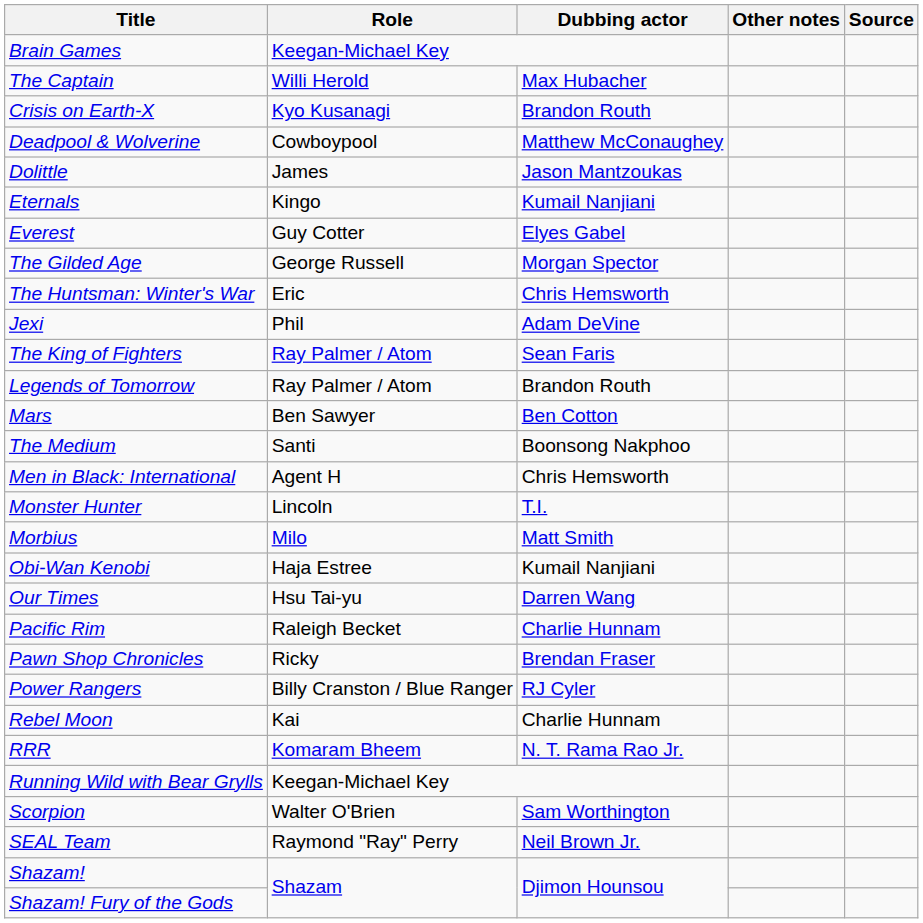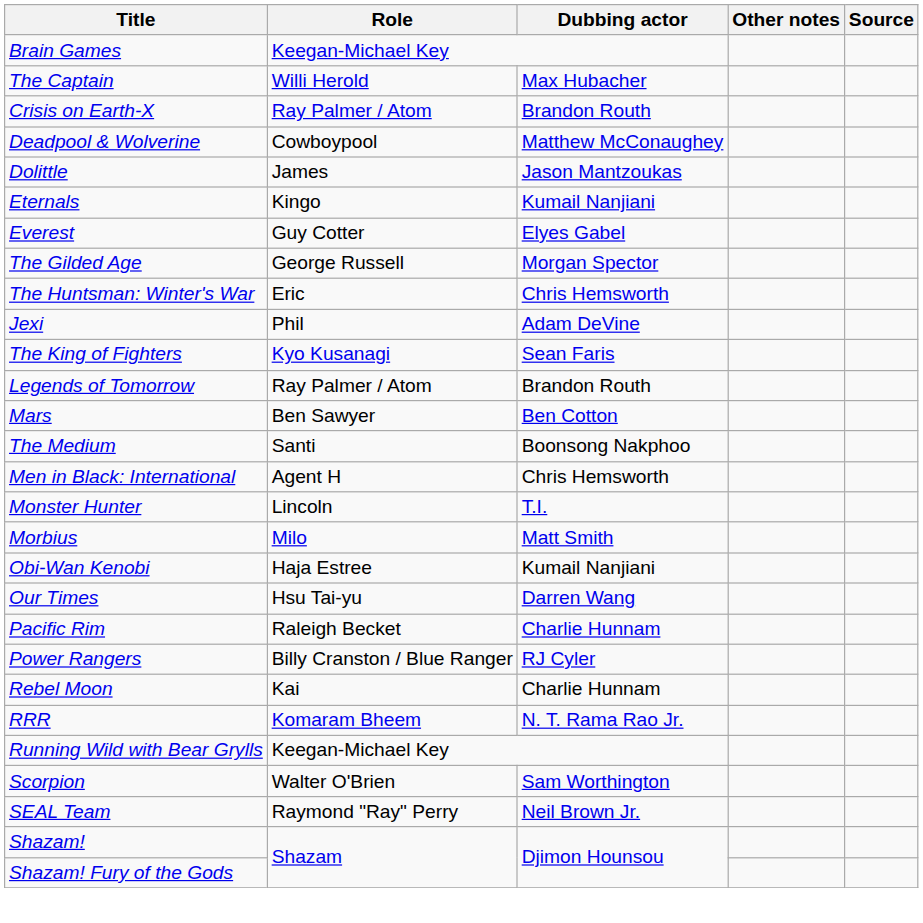Crisis on Earth-X | Role: Kyo Kusanagi -> Ray Palmer / Atom
The King of Fighters | Role: Ray Palmer / Atom -> Kyo Kusanagi
- row: Pawn Shop Chronicles | Ricky | Brendan Fraser
